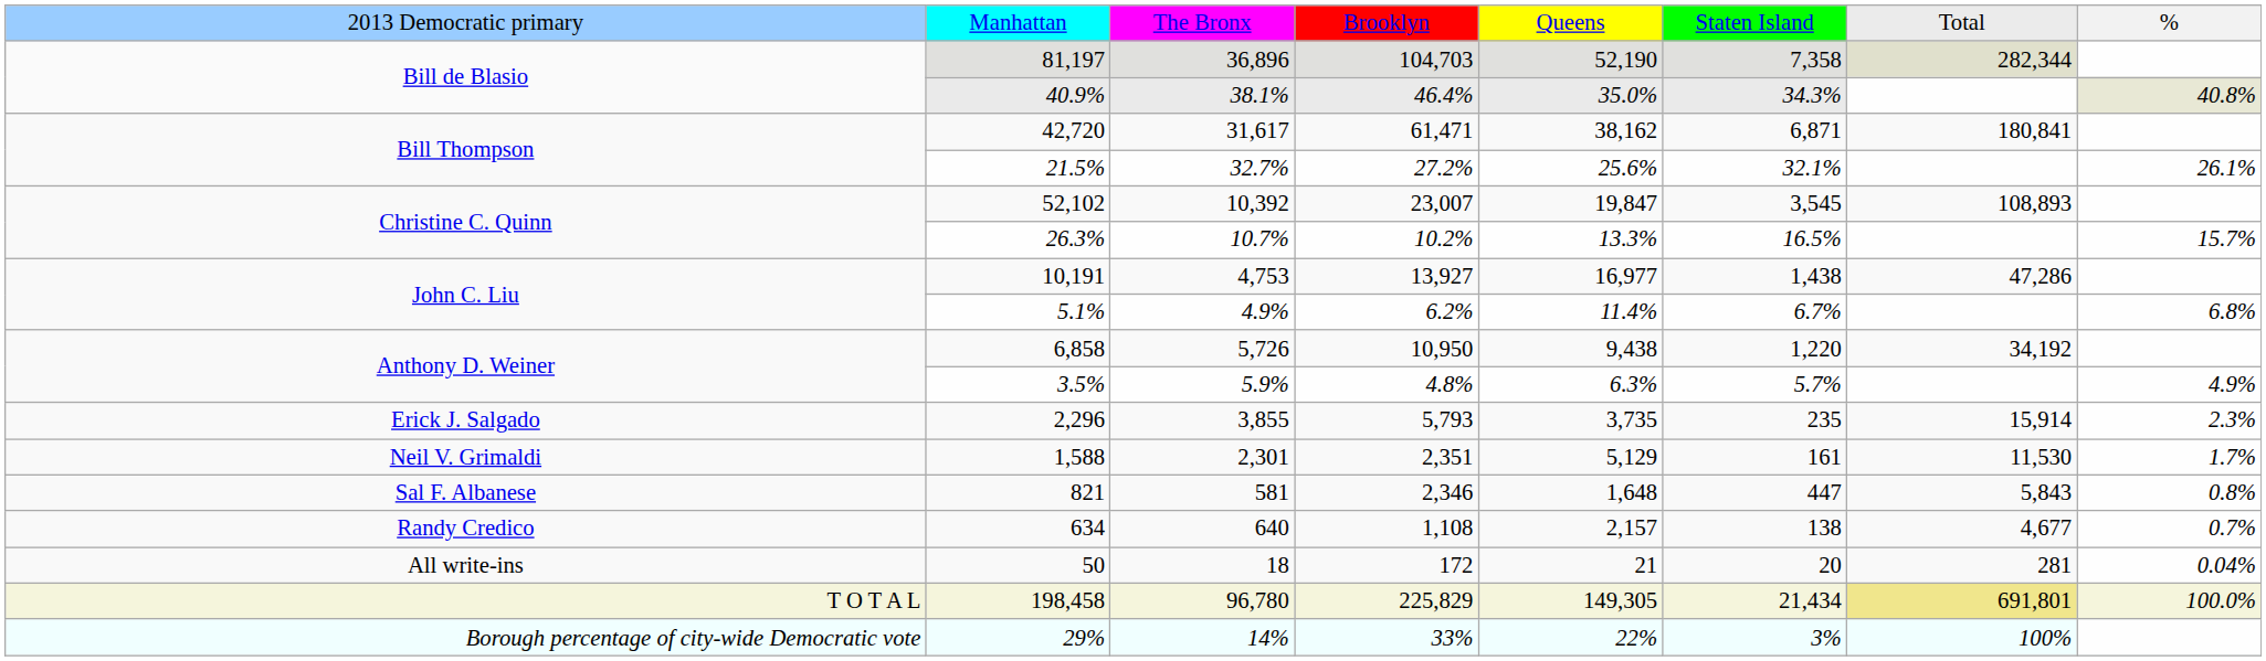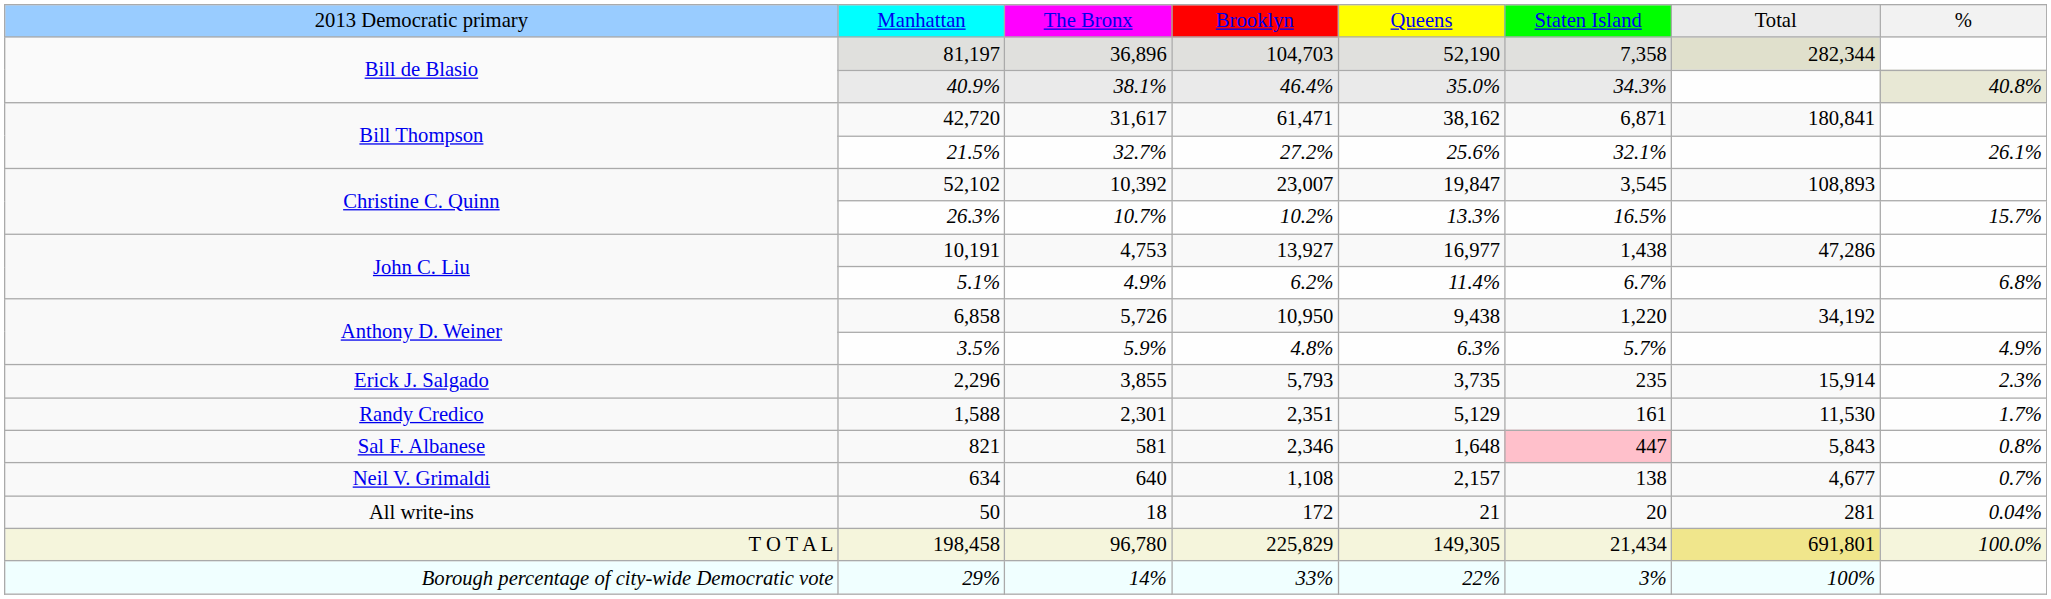1,588 | column 1: Neil V. Grimaldi -> Randy Credico
821 | column 6: no background -> pink background
634 | column 1: Randy Credico -> Neil V. Grimaldi
